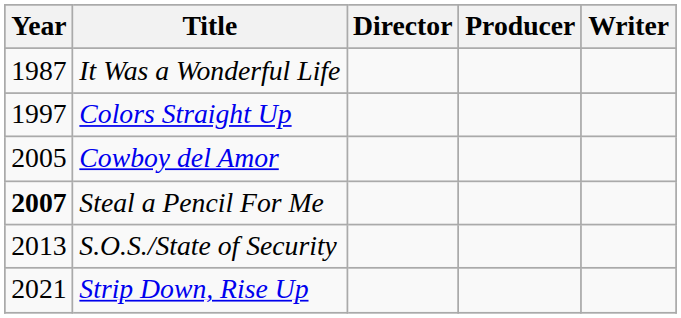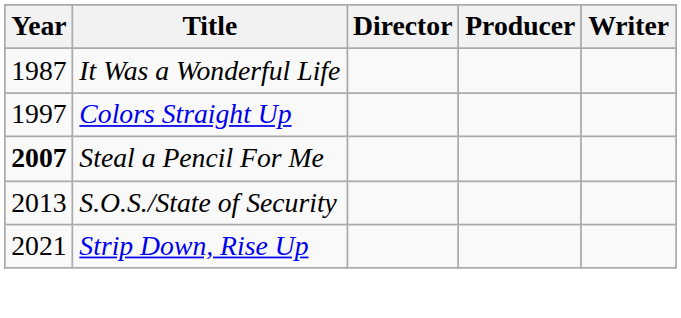- row: 2005 | Cowboy del Amor
